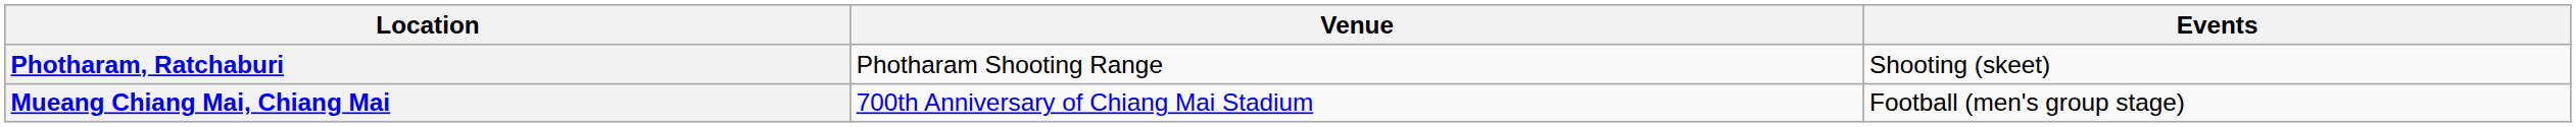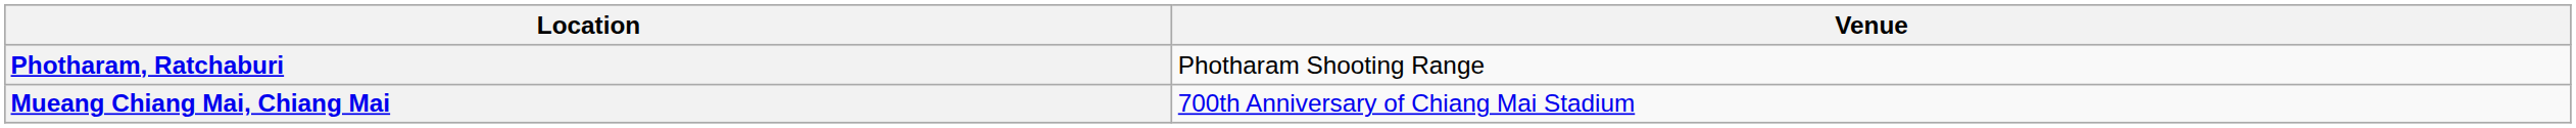- column: Events | Shooting (skeet) | Football (men's group stage)
